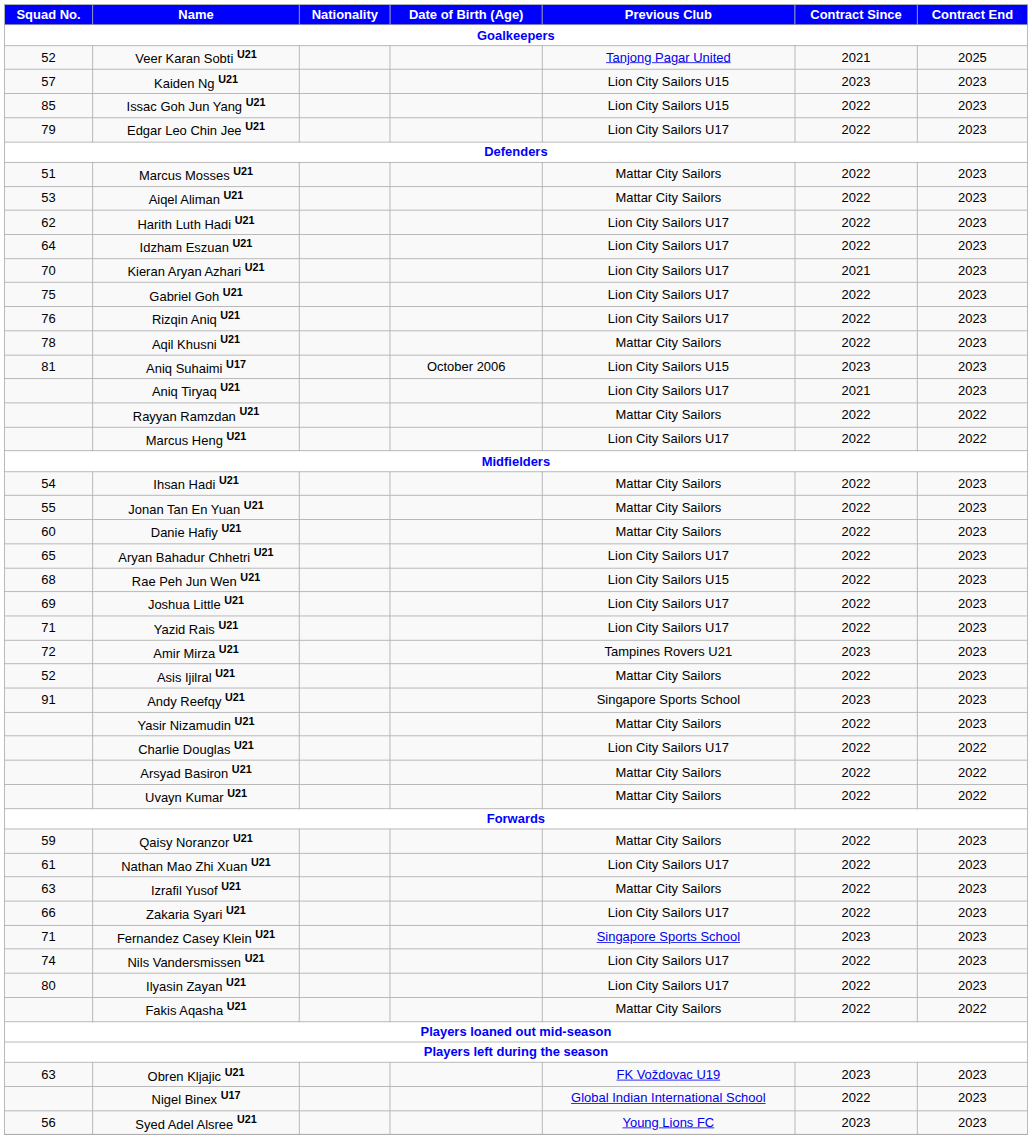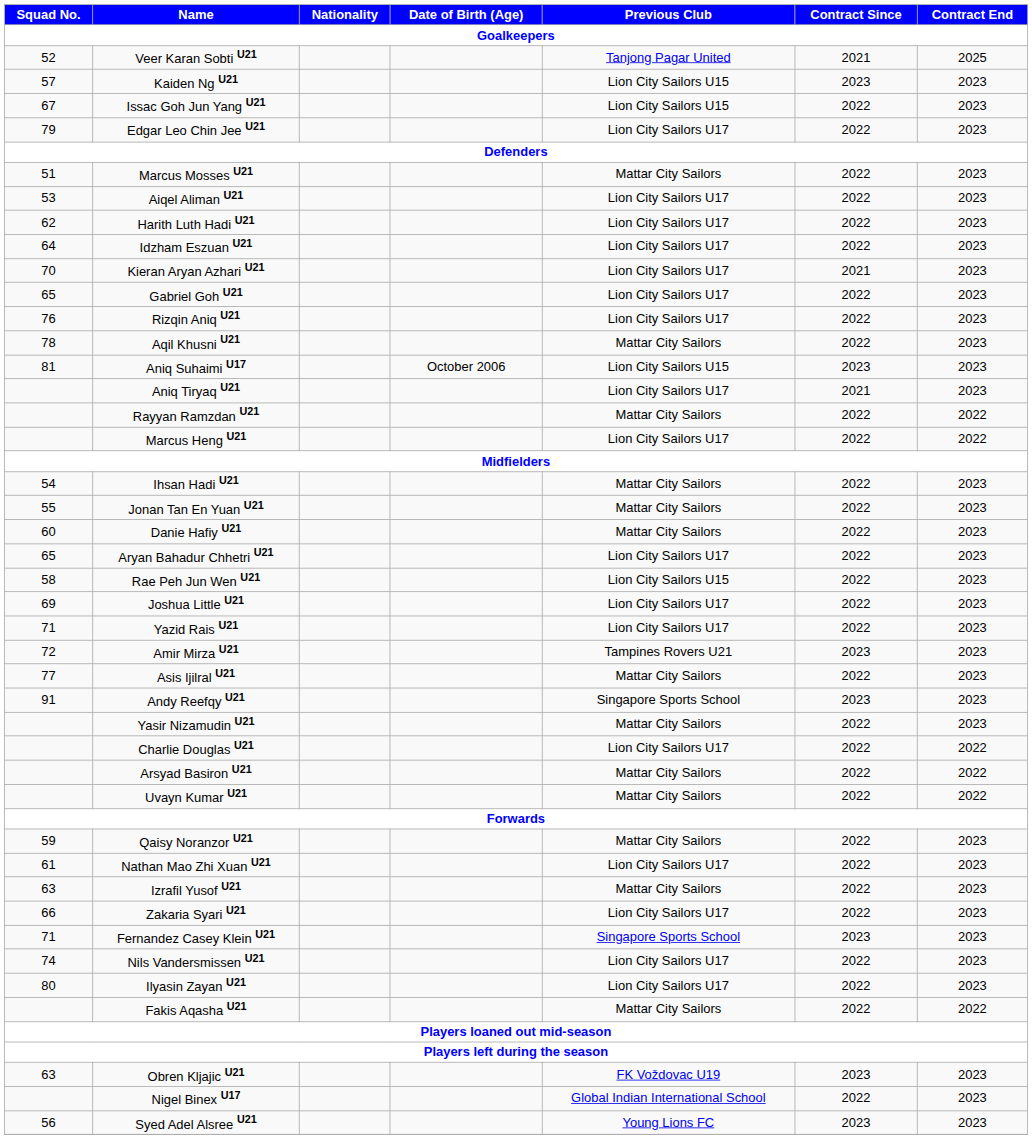Issac Goh Jun Yang U21 | Squad No.: 85 -> 67
Aiqel Aliman U21 | Previous Club: Mattar City Sailors -> Lion City Sailors U17
Gabriel Goh U21 | Squad No.: 75 -> 65
Rae Peh Jun Wen U21 | Squad No.: 68 -> 58
Asis Ijilral U21 | Squad No.: 52 -> 77
